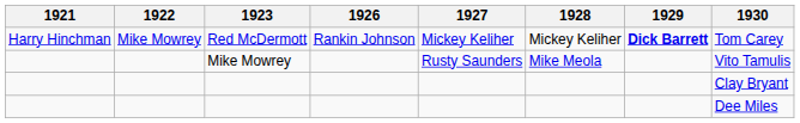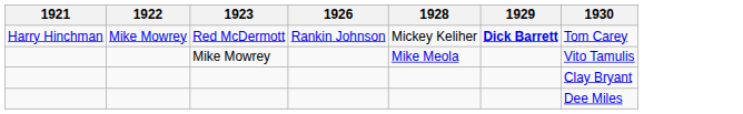- column: 1927 | Mickey Keliher | Rusty Saunders
